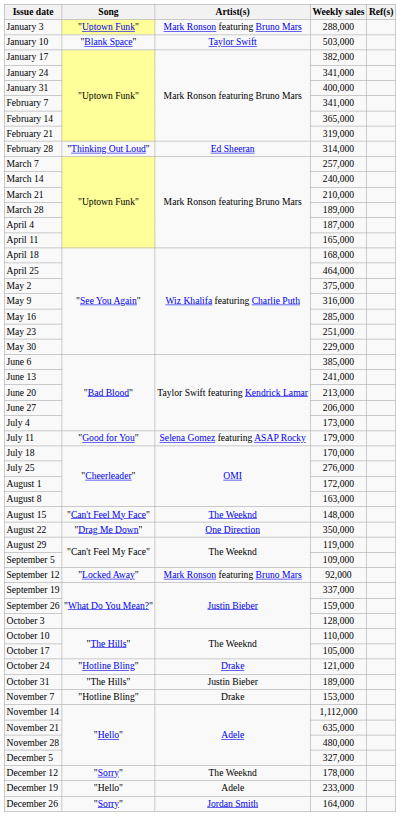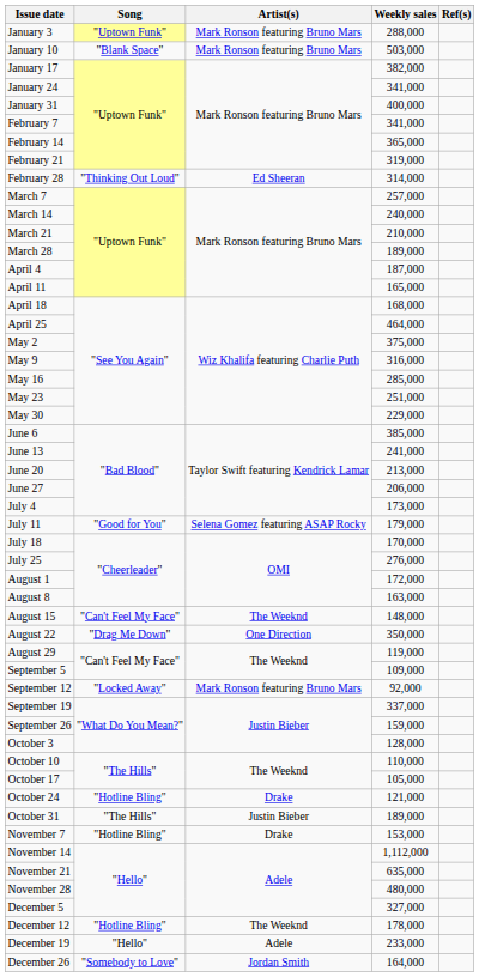January 10 | Artist(s): Taylor Swift -> Mark Ronson featuring Bruno Mars
December 12 | Song: "Sorry" -> "Hotline Bling"
December 26 | Song: "Sorry" -> "Somebody to Love"
